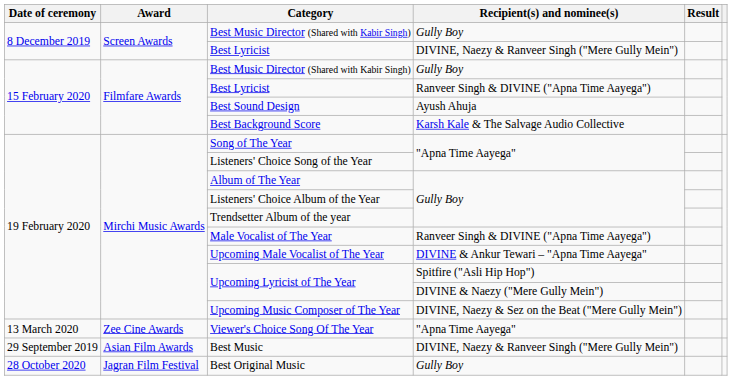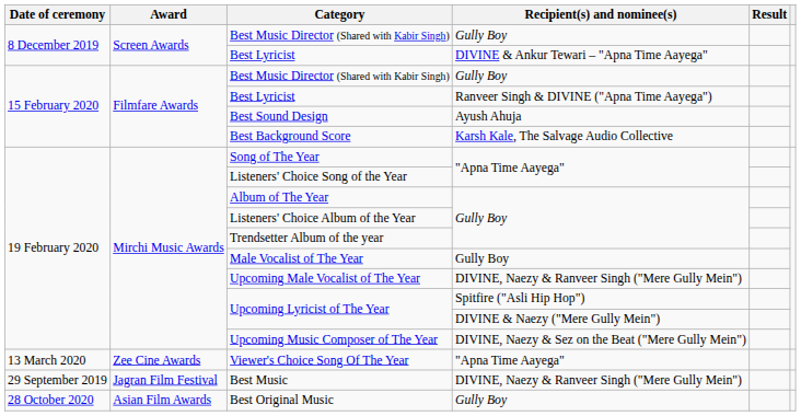8 December 2019 / Best Lyricist | Recipient(s) and nominee(s): DIVINE, Naezy & Ranveer Singh ("Mere Gully Mein") -> DIVINE & Ankur Tewari – "Apna Time Aayega"
Best Background Score | Recipient(s) and nominee(s): Karsh Kale & The Salvage Audio Collective -> Karsh Kale, The Salvage Audio Collective
Male Vocalist of The Year | Recipient(s) and nominee(s): Ranveer Singh & DIVINE ("Apna Time Aayega") -> Gully Boy
Upcoming Male Vocalist of The Year | Recipient(s) and nominee(s): DIVINE & Ankur Tewari – "Apna Time Aayega" -> DIVINE, Naezy & Ranveer Singh ("Mere Gully Mein")
Best Music | Award: Asian Film Awards -> Jagran Film Festival
Best Original Music | Award: Jagran Film Festival -> Asian Film Awards
